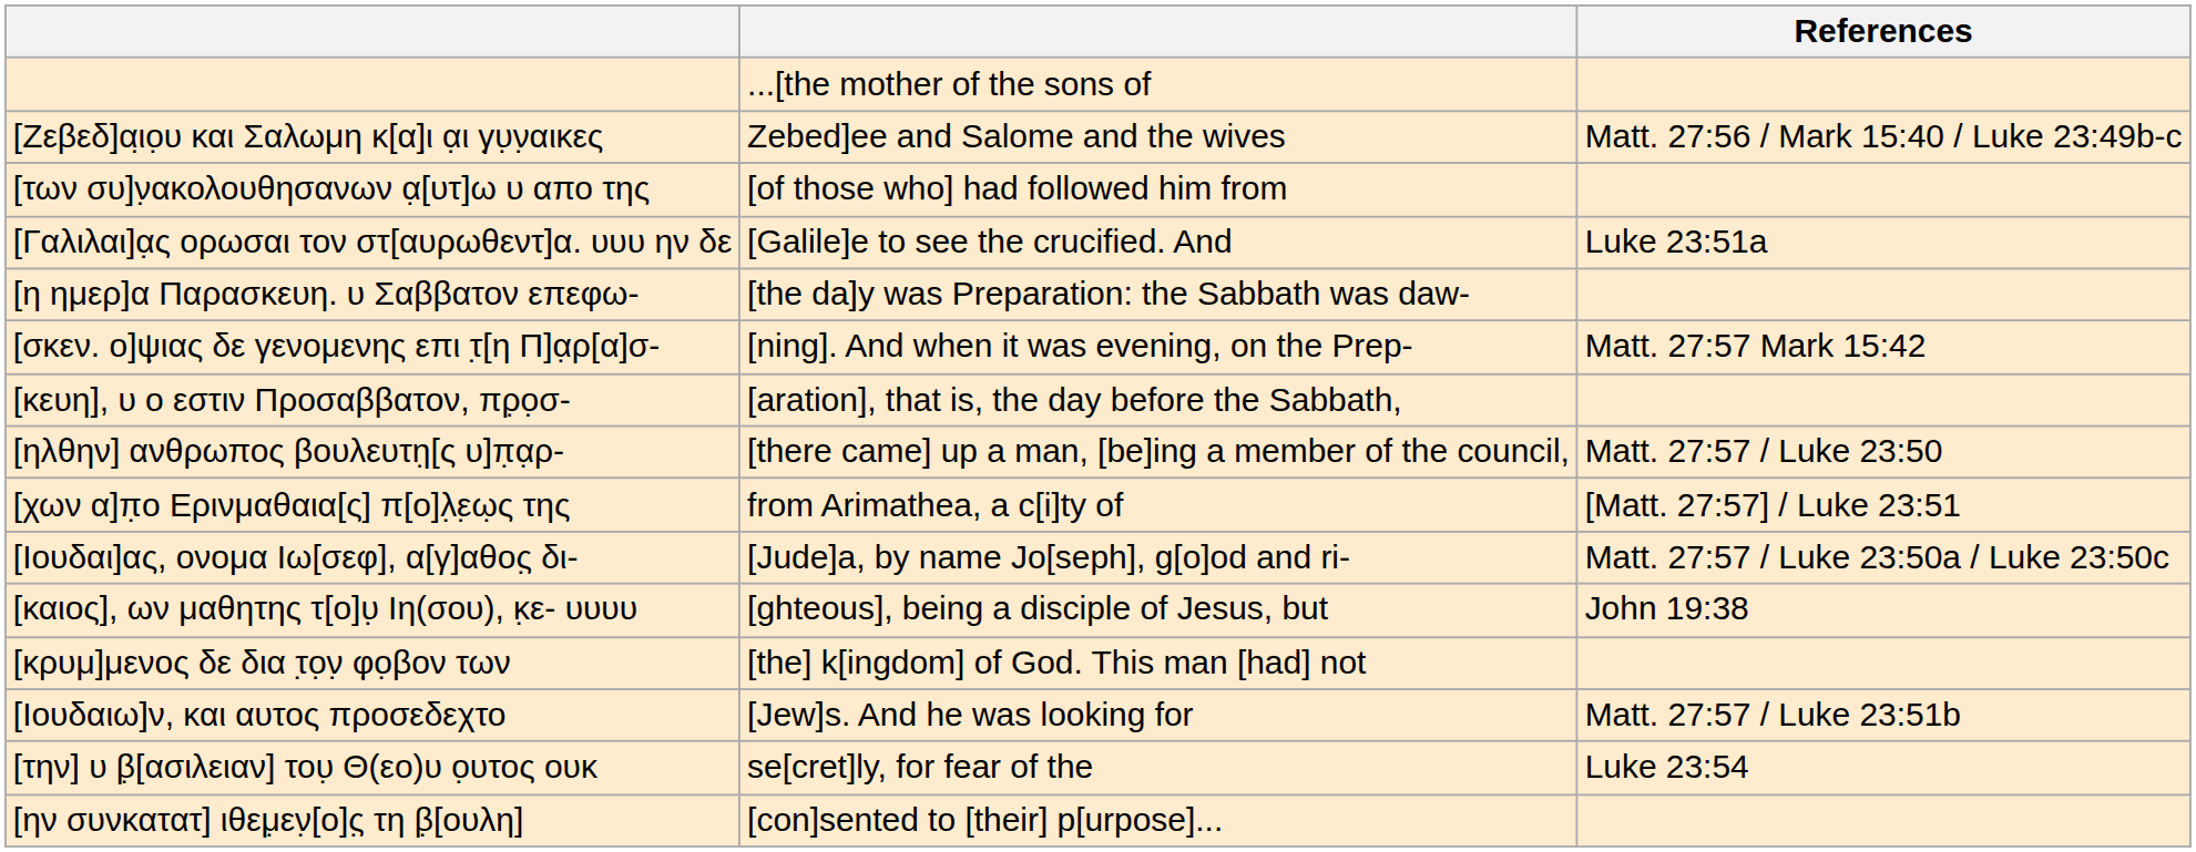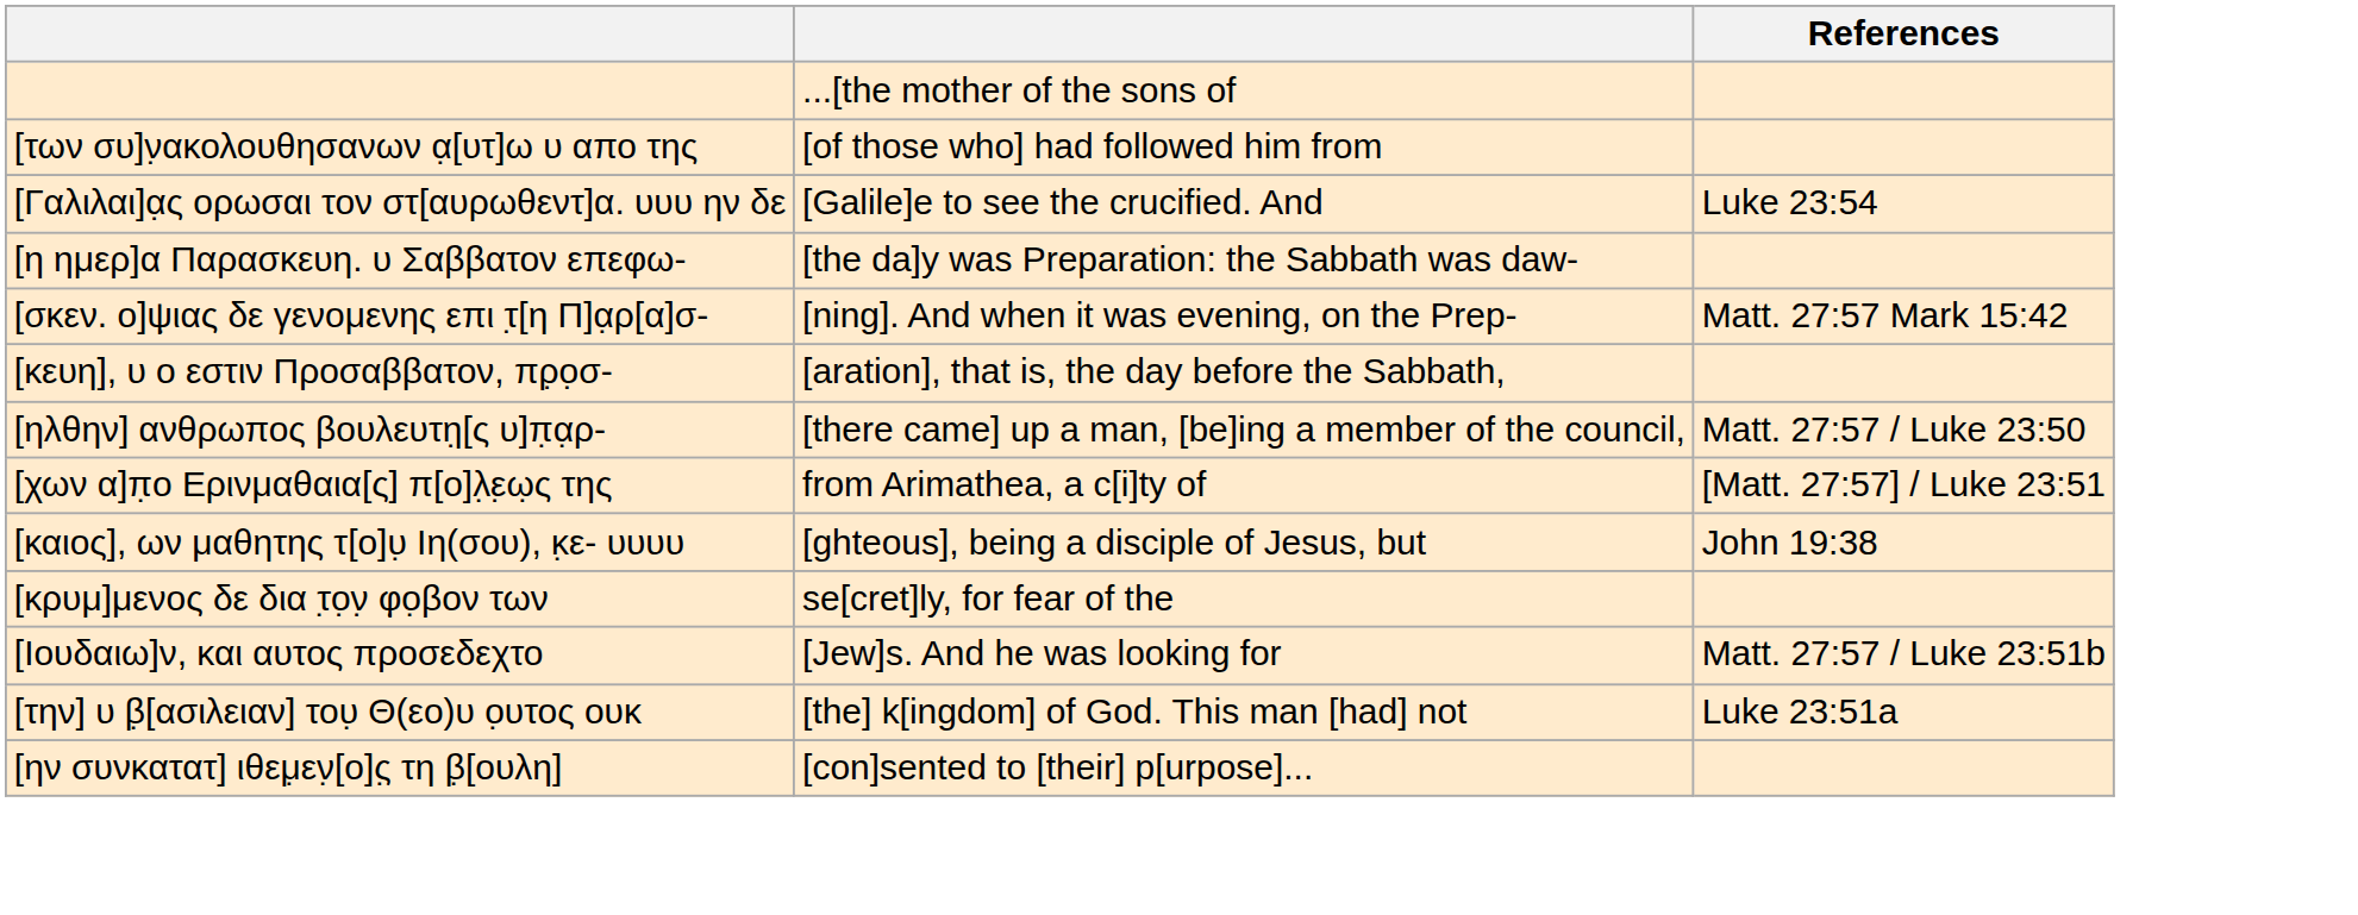- row: [Ζεβεδ]αι̣ο̣υ και Σαλωμη κ[α]ι̣ α̣ι γ̣υ̣ν̣αικες | Zebed]ee and Salome and the wives | Matt. 27:56 / Mark 15:40 / Luke 23:49b-c
[Γαλιλαι]α̣ς ορωσαι τον στ[αυρωθεντ]α. υυυ ην δε | References: Luke 23:51a -> Luke 23:54
- row: [Ιουδαι]ας, ονομα Ιω[σεφ], α[γ]αθος̣ δι- | [Jude]a, by name Jo[seph], g[o]od and ri- | Matt. 27:57 / Luke 23:50a / Luke 23:50c
[κρυμ]μενος δε δια τ̣ο̣ν̣ φ̣ο̣βον των | column 2: [the] k[ingdom] of God. This man [had] not -> se[cret]ly, for fear of the
[την] υ β̣[ασιλειαν] του̣ Θ(εο)υ ο̣υτος ουκ | column 2: se[cret]ly, for fear of the -> [the] k[ingdom] of God. This man [had] not
[την] υ β̣[ασιλειαν] του̣ Θ(εο)υ ο̣υτος ουκ | References: Luke 23:54 -> Luke 23:51a
